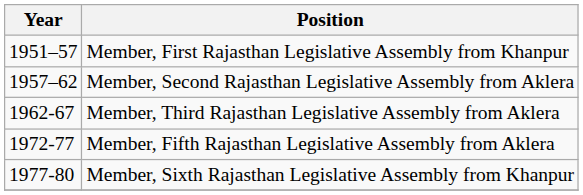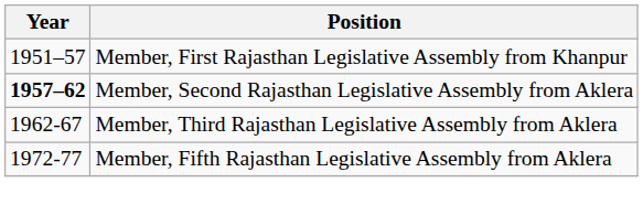Member, Second Rajasthan Legislative Assembly from Aklera | Year: normal -> bold
- row: 1977-80 | Member, Sixth Rajasthan Legislative Assembly from Khanpur
